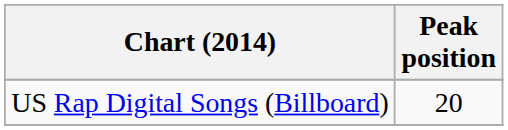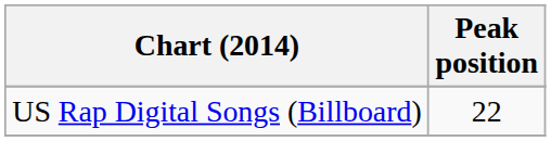US Rap Digital Songs (Billboard) | Peak position: 20 -> 22
